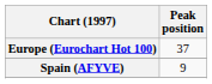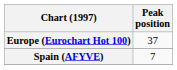Spain (AFYVE) | Peak position: 9 -> 7
